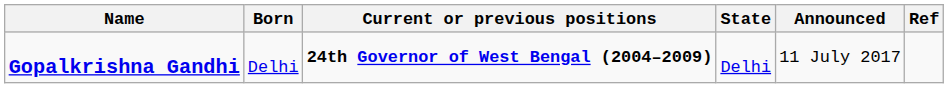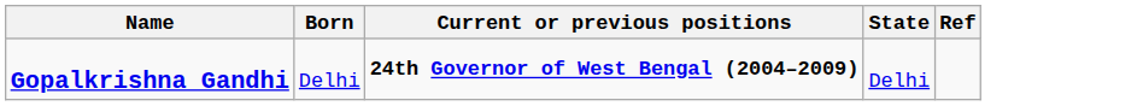- column: Announced | 11 July 2017
